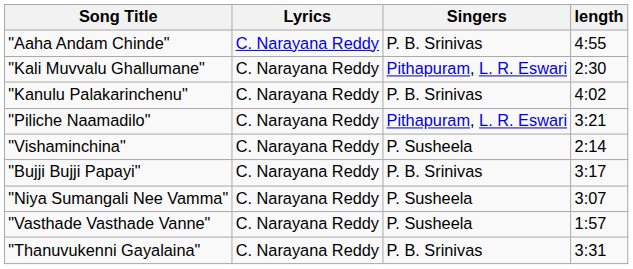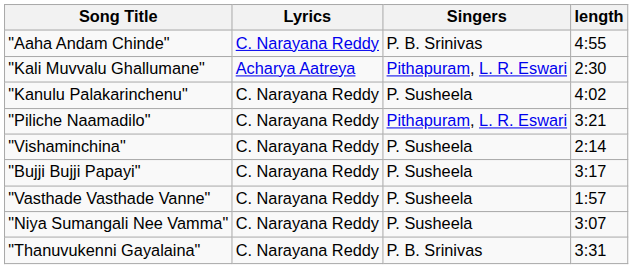"Kali Muvvalu Ghallumane" | Lyrics: C. Narayana Reddy -> Acharya Aatreya
"Kanulu Palakarinchenu" | Singers: P. B. Srinivas -> P. Susheela
"Bujji Bujji Papayi" | Singers: P. B. Srinivas -> P. Susheela
rows swapped: "Niya Sumangali Nee Vamma" <-> "Vasthade Vasthade Vanne"
